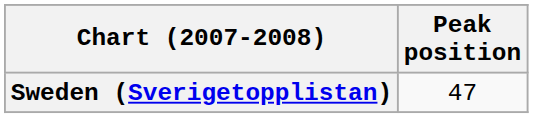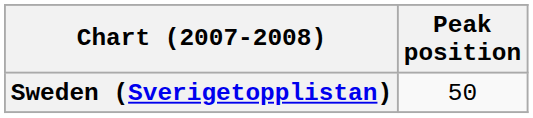Sweden (Sverigetopplistan) | Peak position: 47 -> 50
